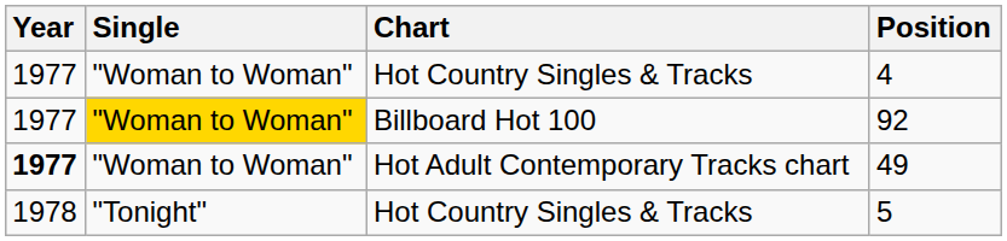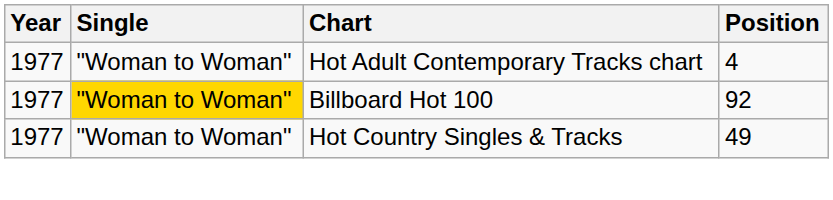4 | Chart: Hot Country Singles & Tracks -> Hot Adult Contemporary Tracks chart
49 | Year: bold -> normal
49 | Chart: Hot Adult Contemporary Tracks chart -> Hot Country Singles & Tracks
- row: 1978 | "Tonight" | Hot Country Singles & Tracks | 5
